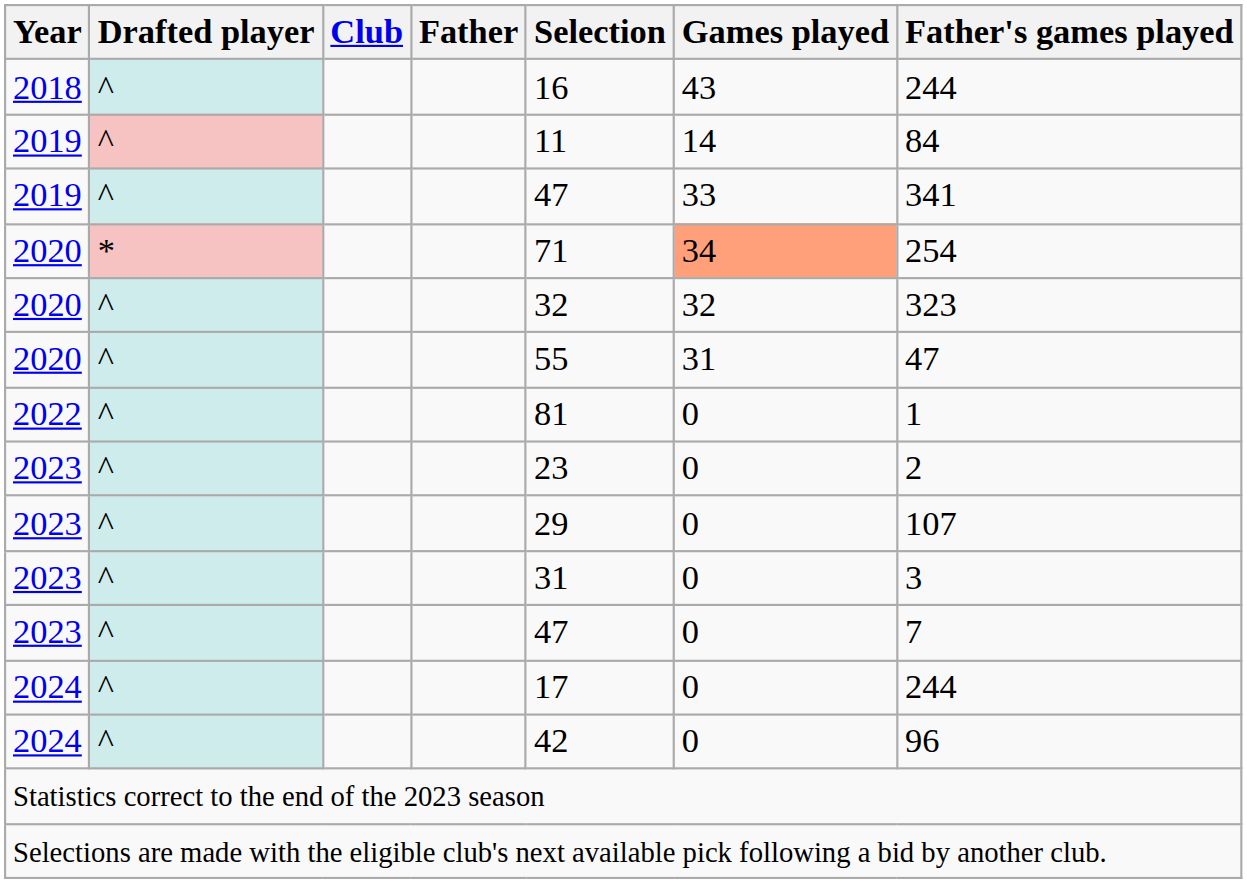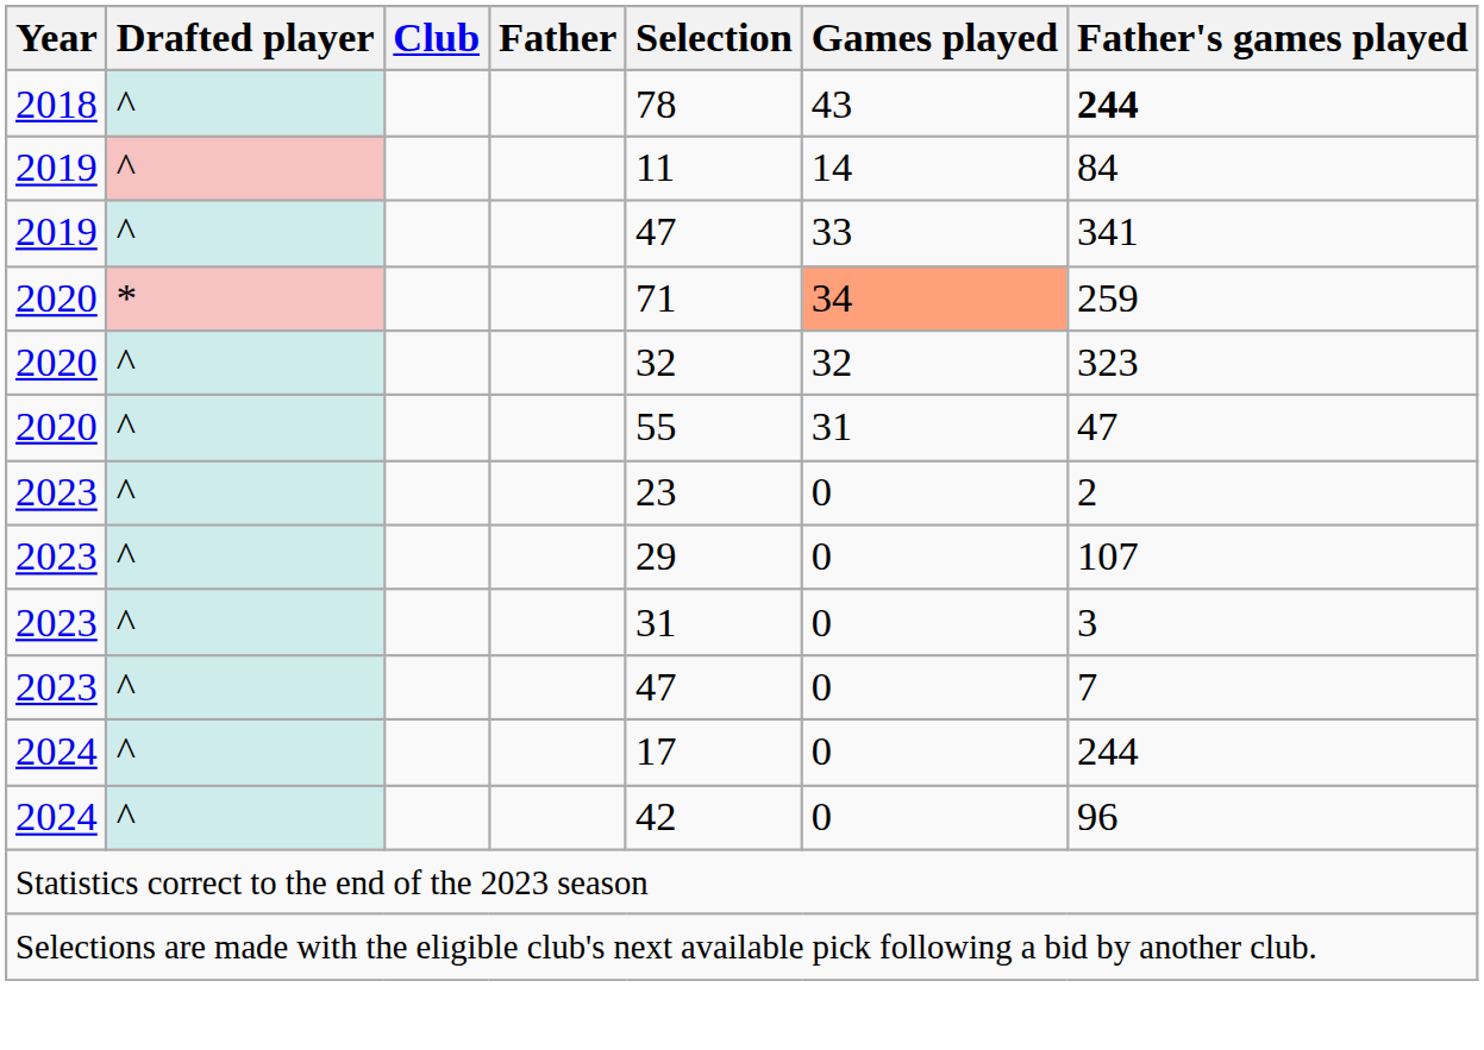2018 | Selection: 16 -> 78
2018 | Father's games played: normal -> bold
2020 / * | Father's games played: 254 -> 259
- row: 2022 | ^ | 81 | 0 | 1
